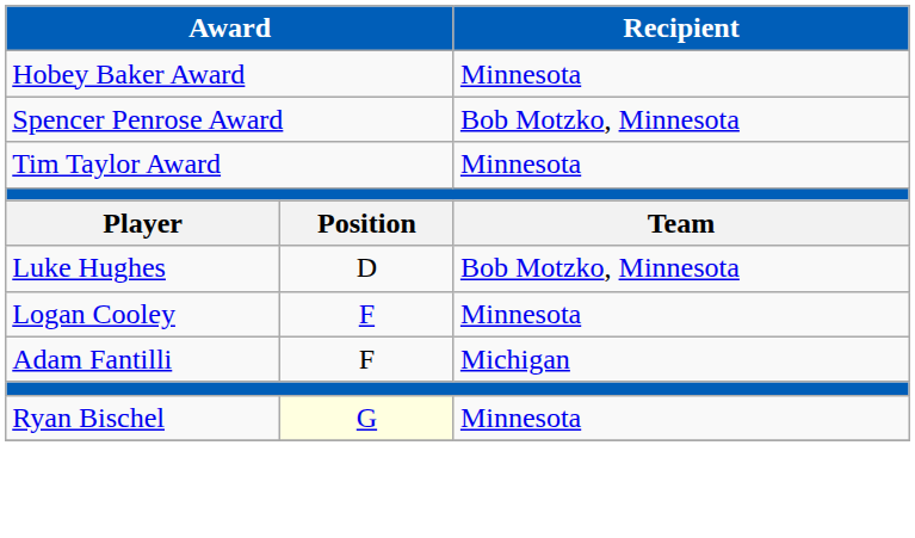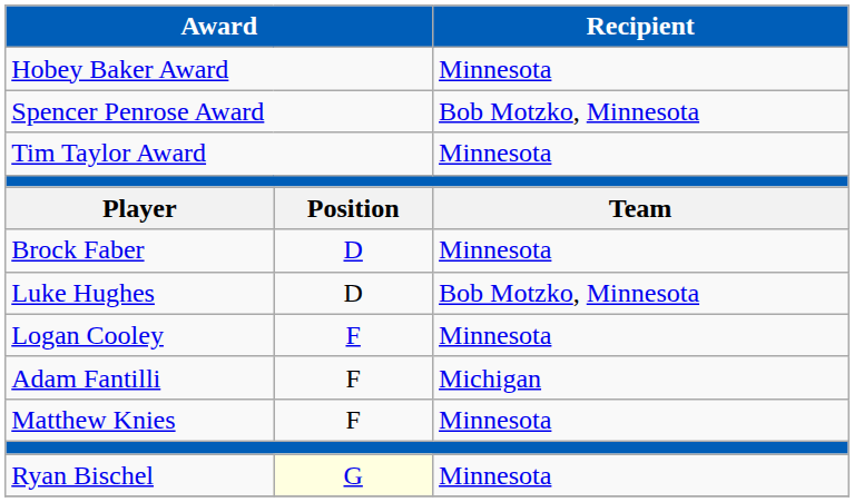+ row: Brock Faber | D | Minnesota
+ row: Matthew Knies | F | Minnesota
